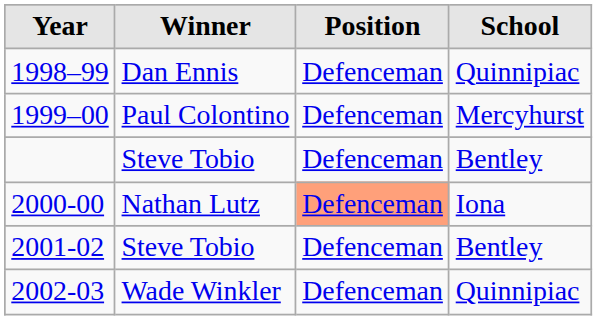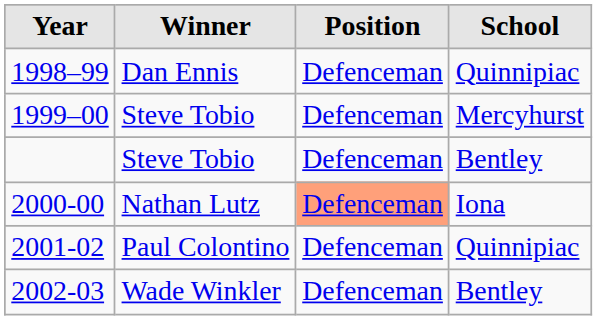1999–00 | Winner: Paul Colontino -> Steve Tobio
2001-02 | Winner: Steve Tobio -> Paul Colontino
2001-02 | School: Bentley -> Quinnipiac
2002-03 | School: Quinnipiac -> Bentley
